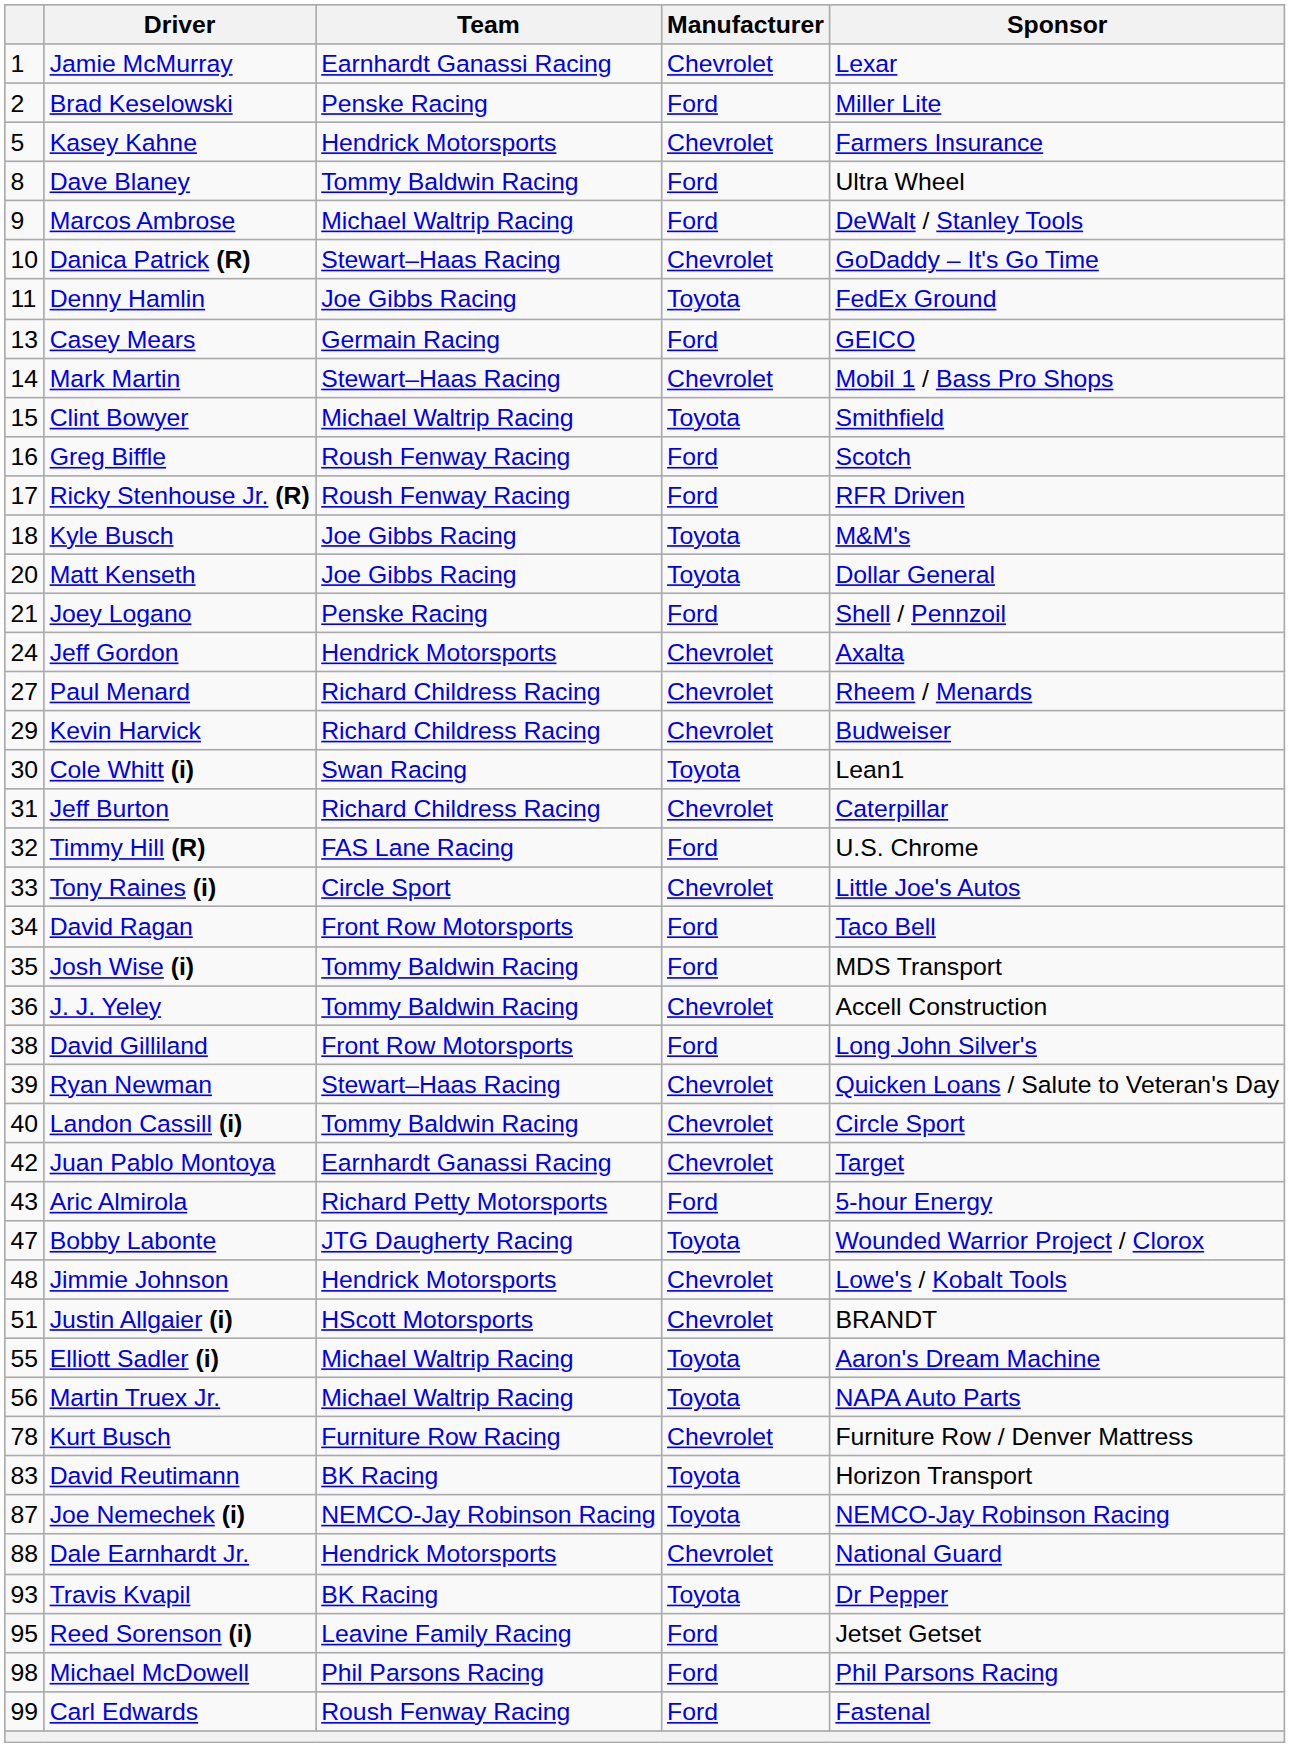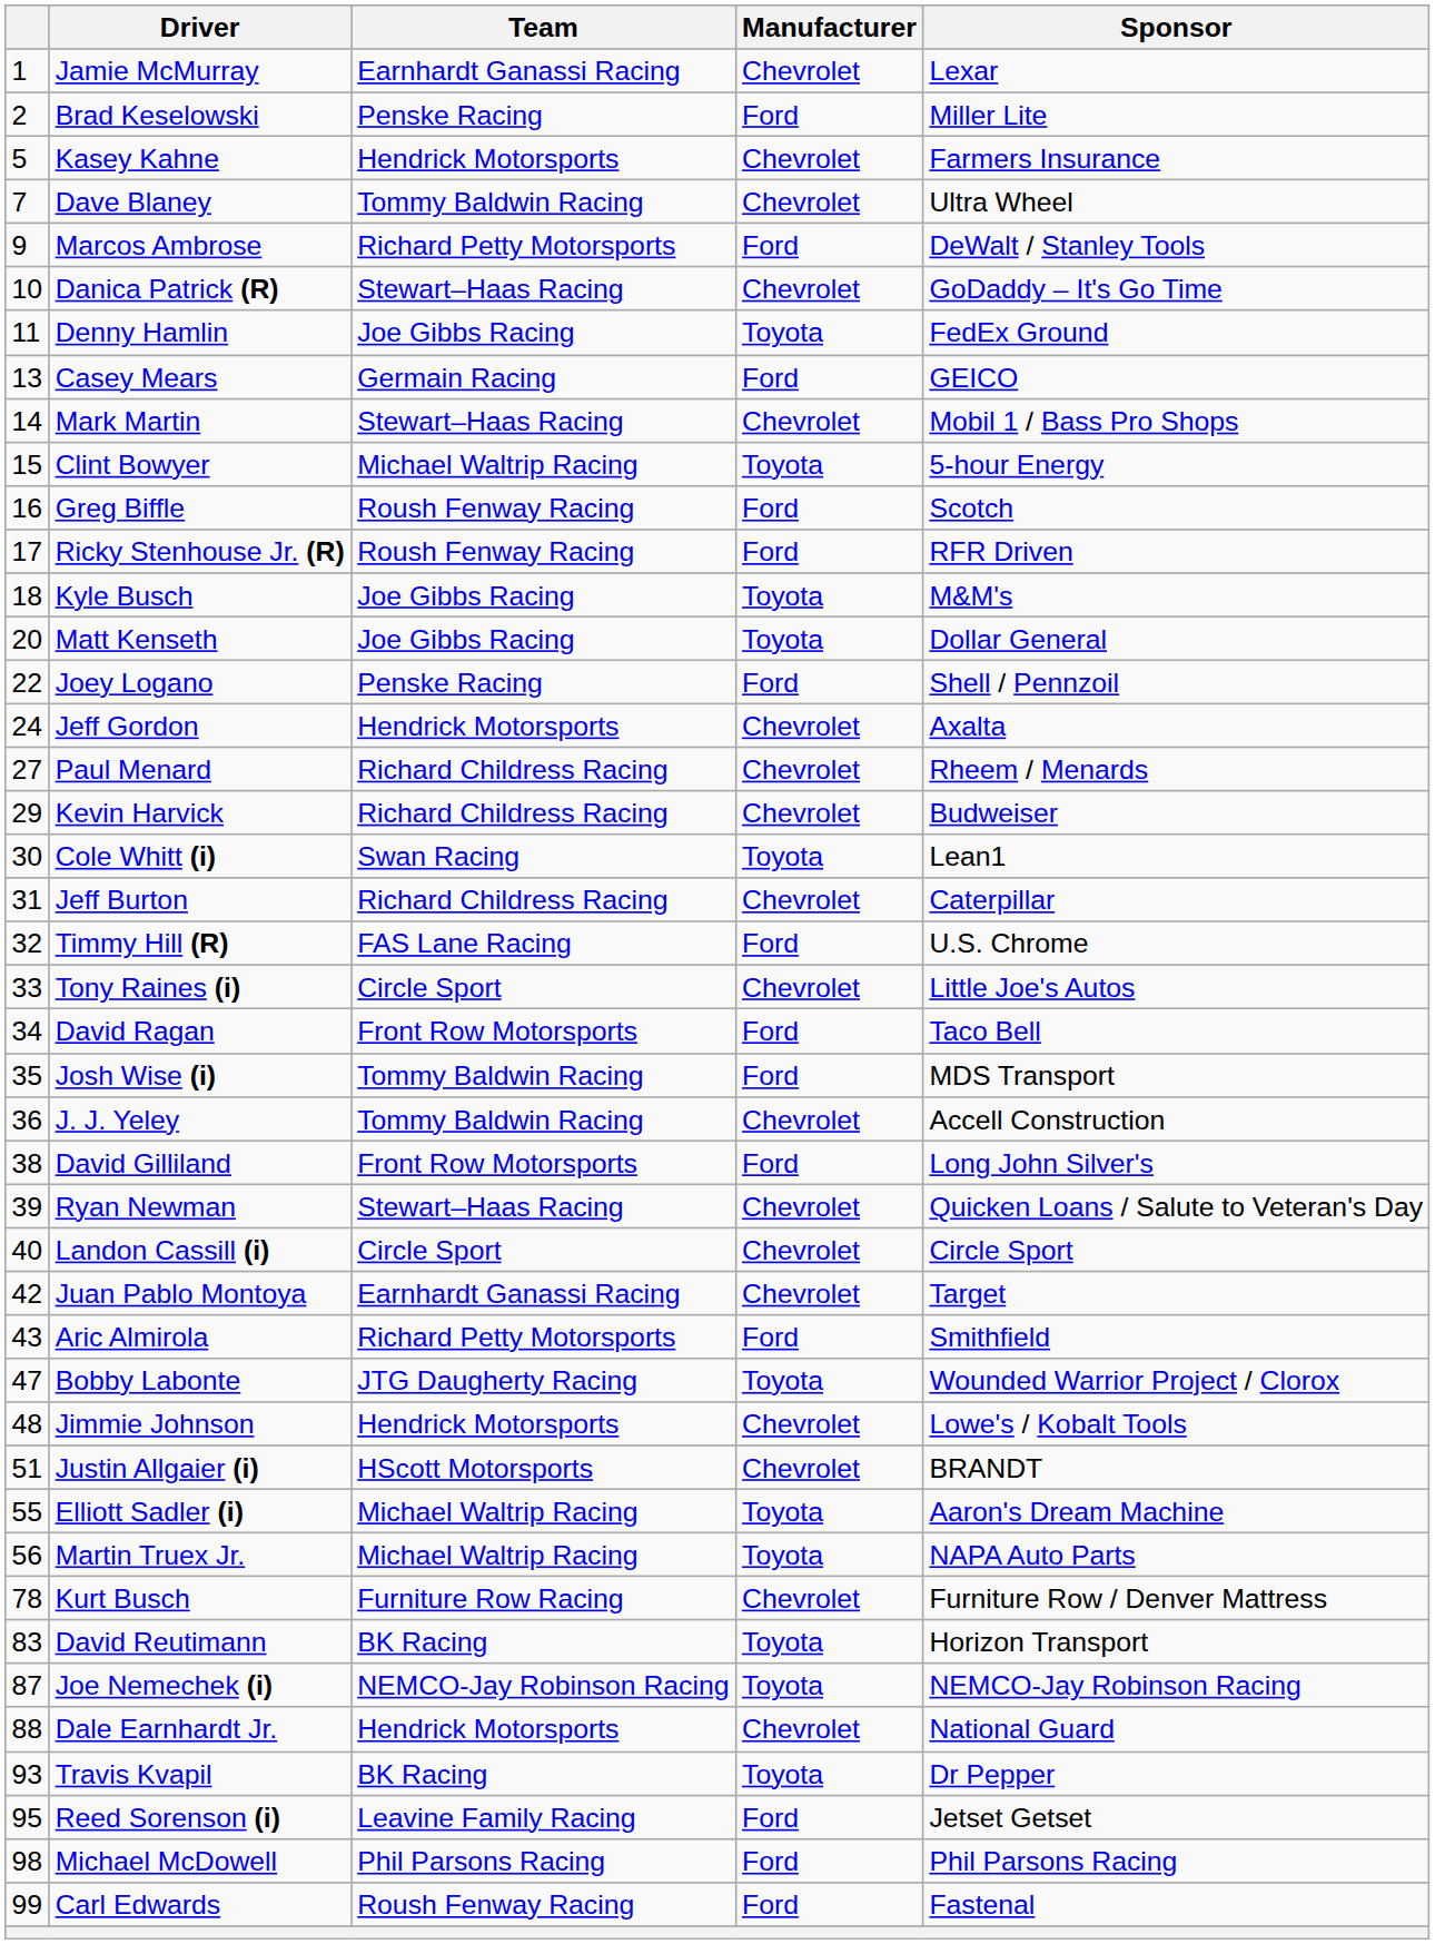Dave Blaney | column 1: 8 -> 7
Dave Blaney | Manufacturer: Ford -> Chevrolet
Marcos Ambrose | Team: Michael Waltrip Racing -> Richard Petty Motorsports
Clint Bowyer | Sponsor: Smithfield -> 5-hour Energy
Joey Logano | column 1: 21 -> 22
Landon Cassill (i) | Team: Tommy Baldwin Racing -> Circle Sport
Aric Almirola | Sponsor: 5-hour Energy -> Smithfield
